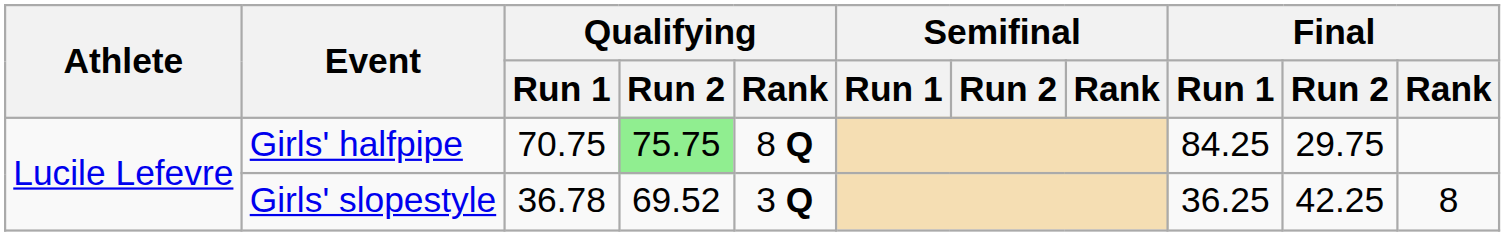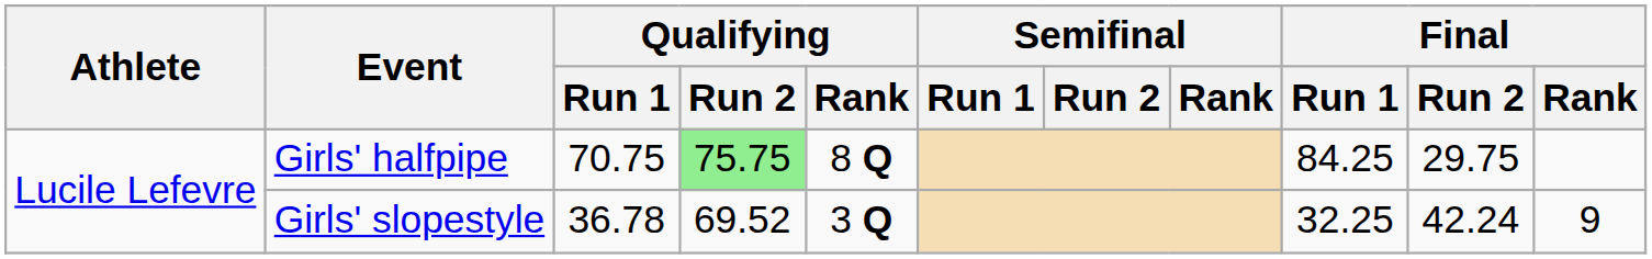Girls' slopestyle | Final / Run 1: 36.25 -> 32.25
Girls' slopestyle | Final / Run 2: 42.25 -> 42.24
Girls' slopestyle | Final / Rank: 8 -> 9
